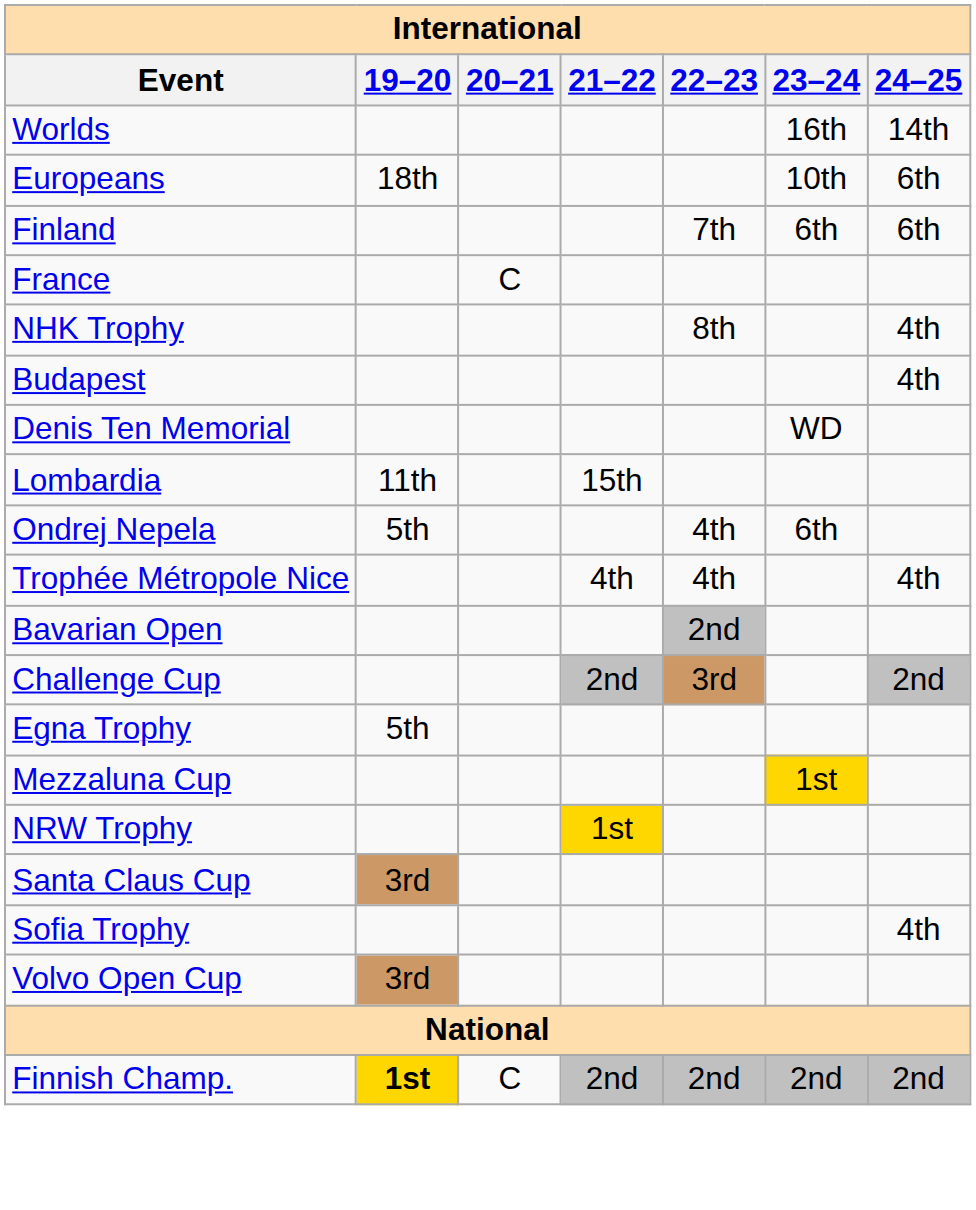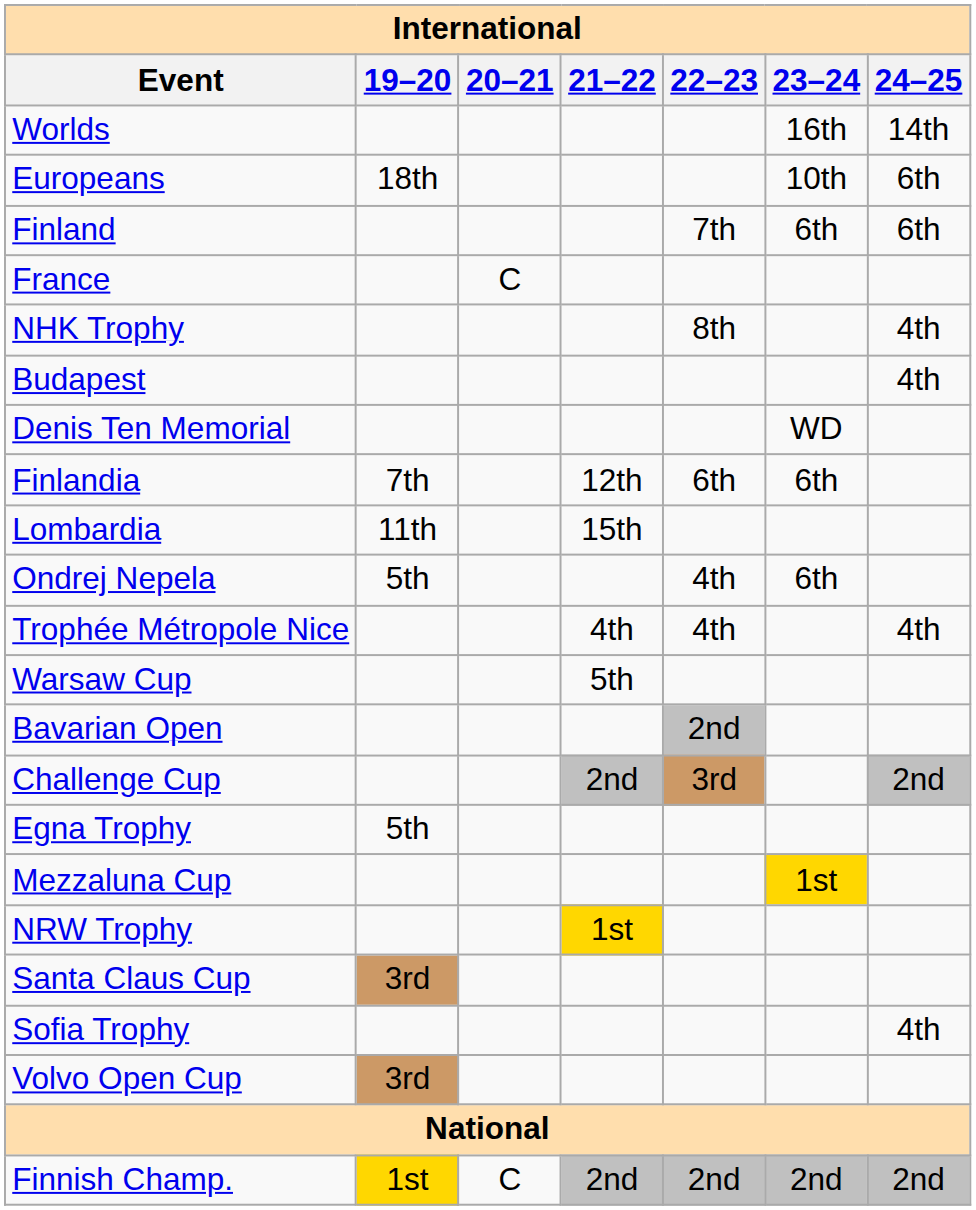+ row: Finlandia | 7th | 12th | 6th | 6th
+ row: Warsaw Cup | 5th
Finnish Champ. | 19–20: bold -> normal
